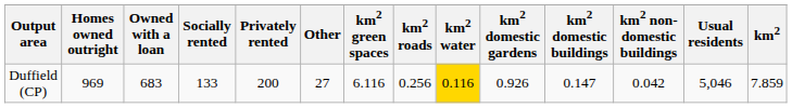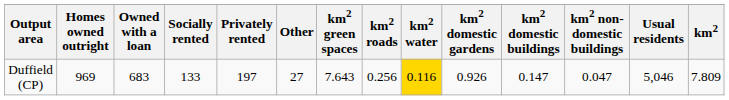Duffield (CP) | Privately rented: 200 -> 197
Duffield (CP) | km2 green spaces: 6.116 -> 7.643
Duffield (CP) | km2 non-domestic buildings: 0.042 -> 0.047
Duffield (CP) | km2: 7.859 -> 7.809
